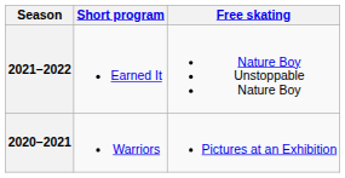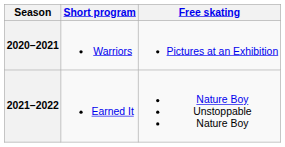rows swapped: 2021–2022 <-> 2020–2021
